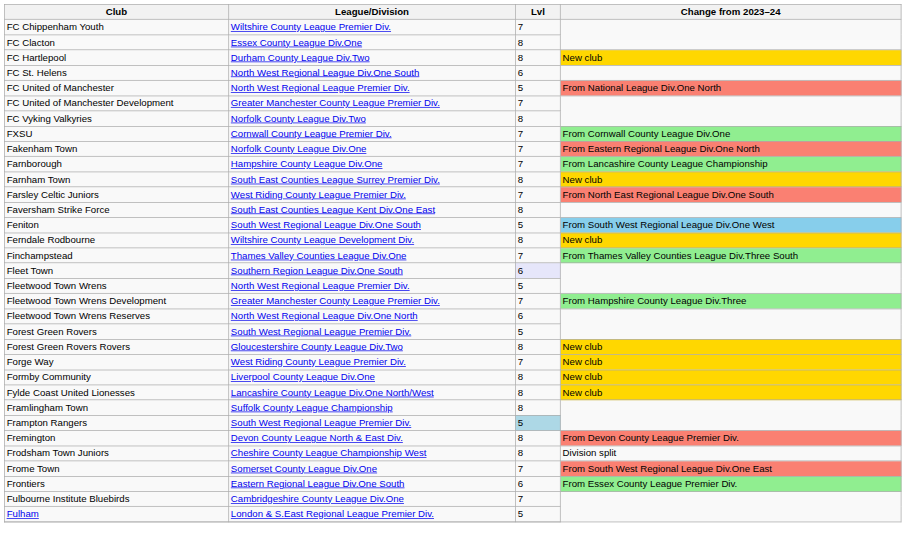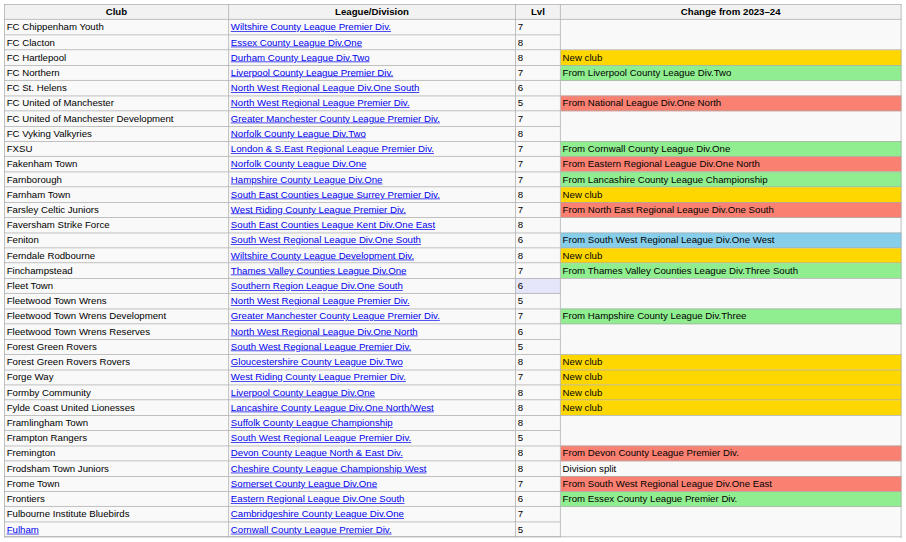+ row: FC Northern | Liverpool County League Premier Div. | 7 | From Liverpool County League Div.Two
FXSU | League/Division: Cornwall County League Premier Div. -> London & S.East Regional League Premier Div.
Feniton | Lvl: 5 -> 6
Frampton Rangers | Lvl: lightblue background -> no background
Fulham | League/Division: London & S.East Regional League Premier Div. -> Cornwall County League Premier Div.
